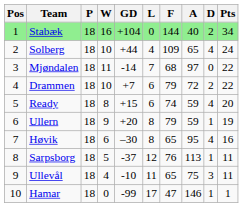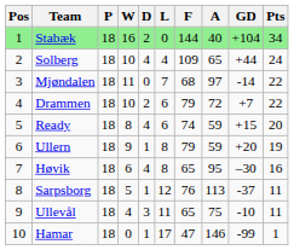columns swapped: D <-> GD
